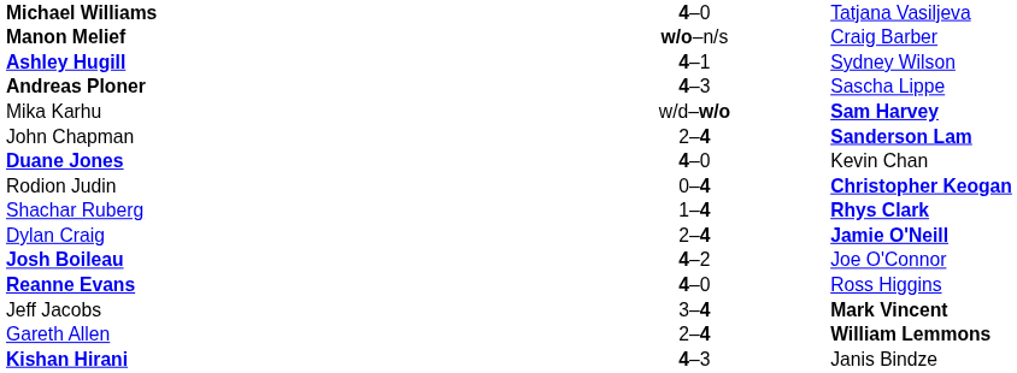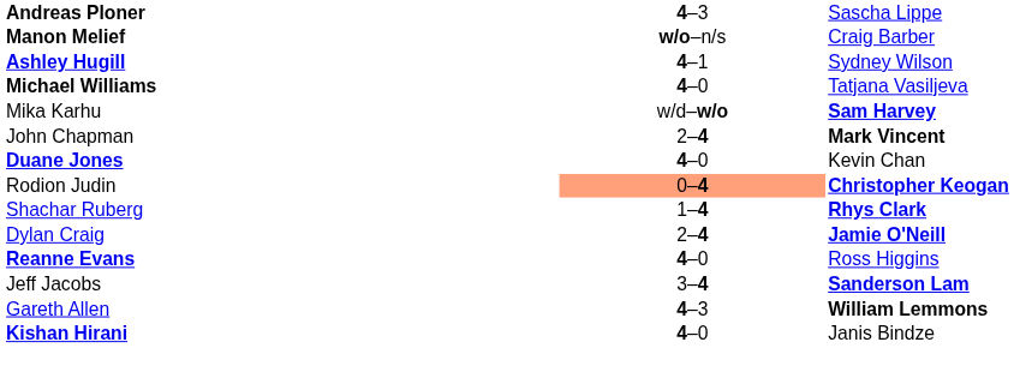rows swapped: Andreas Ploner <-> Michael Williams
John Chapman | column 3: Sanderson Lam -> Mark Vincent
Rodion Judin | column 2: no background -> lightsalmon background
- row: Josh Boileau | 4–2 | Joe O'Connor
Jeff Jacobs | column 3: Mark Vincent -> Sanderson Lam
Gareth Allen | column 2: 2–4 -> 4–3
Kishan Hirani | column 2: 4–3 -> 4–0
